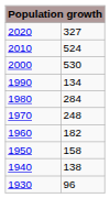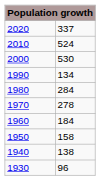2020 | column 2: 327 -> 337
1970 | column 2: 248 -> 278
1960 | column 2: 182 -> 184
